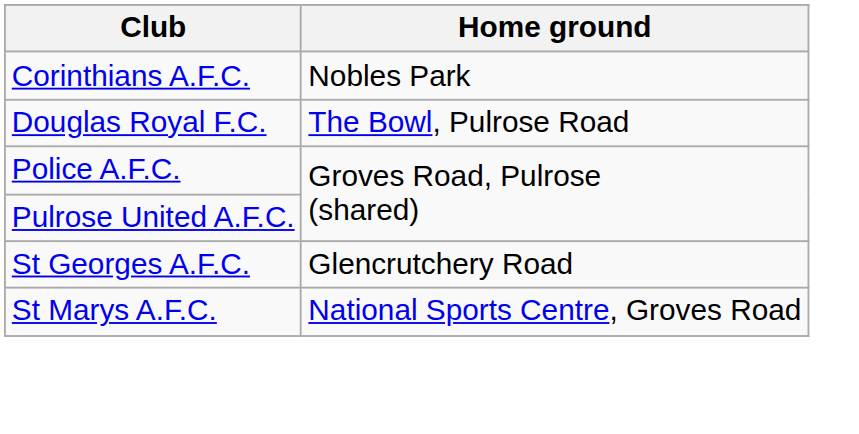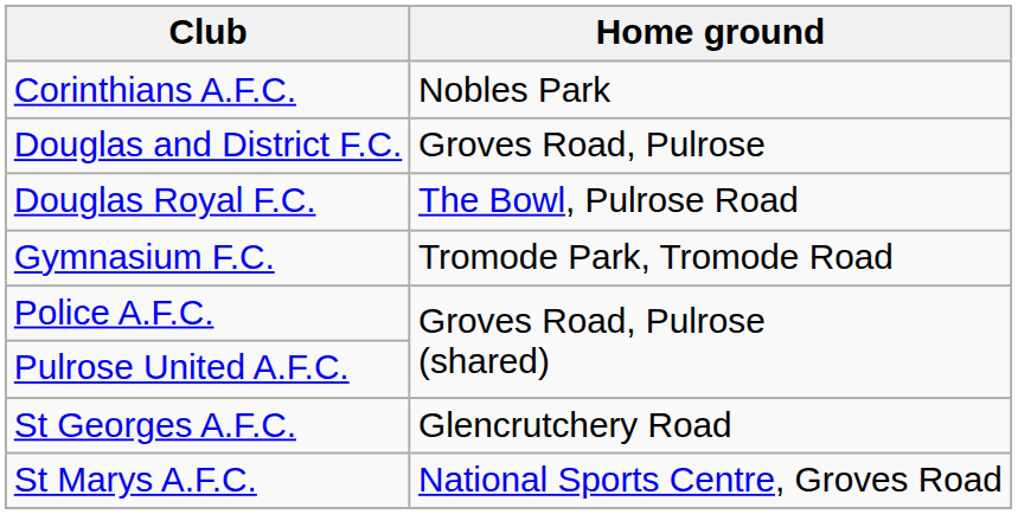+ row: Douglas and District F.C. | Groves Road, Pulrose
+ row: Gymnasium F.C. | Tromode Park, Tromode Road
